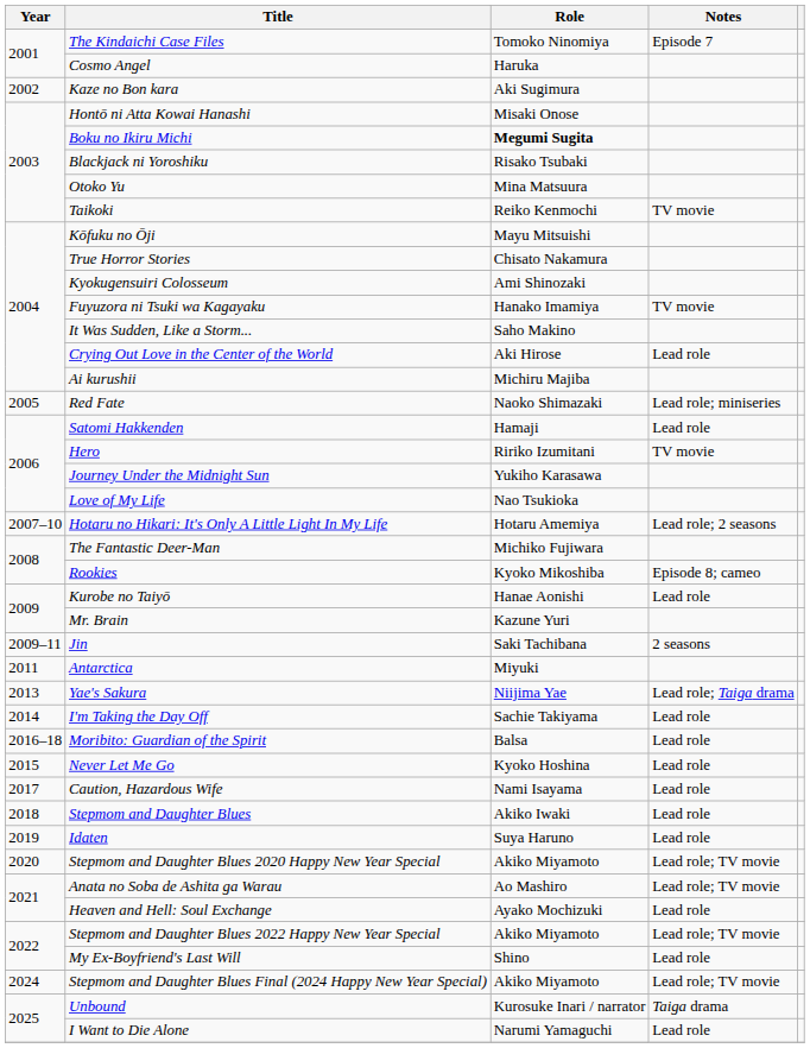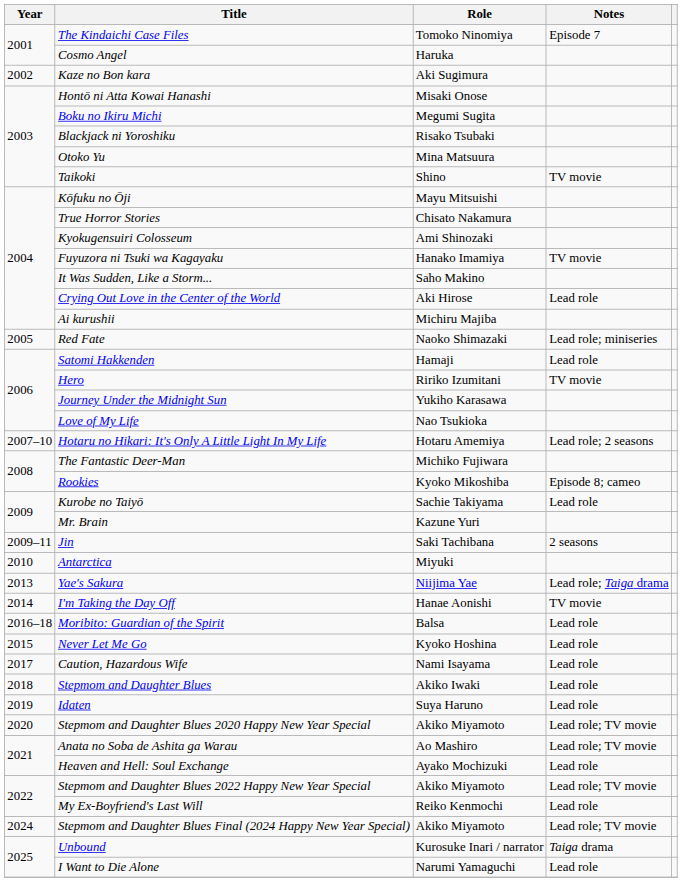Boku no Ikiru Michi | Role: bold -> normal
Taikoki | Role: Reiko Kenmochi -> Shino
Kurobe no Taiyō | Role: Hanae Aonishi -> Sachie Takiyama
Antarctica | Year: 2011 -> 2010
I'm Taking the Day Off | Role: Sachie Takiyama -> Hanae Aonishi
I'm Taking the Day Off | Notes: Lead role -> TV movie
My Ex-Boyfriend's Last Will | Role: Shino -> Reiko Kenmochi
